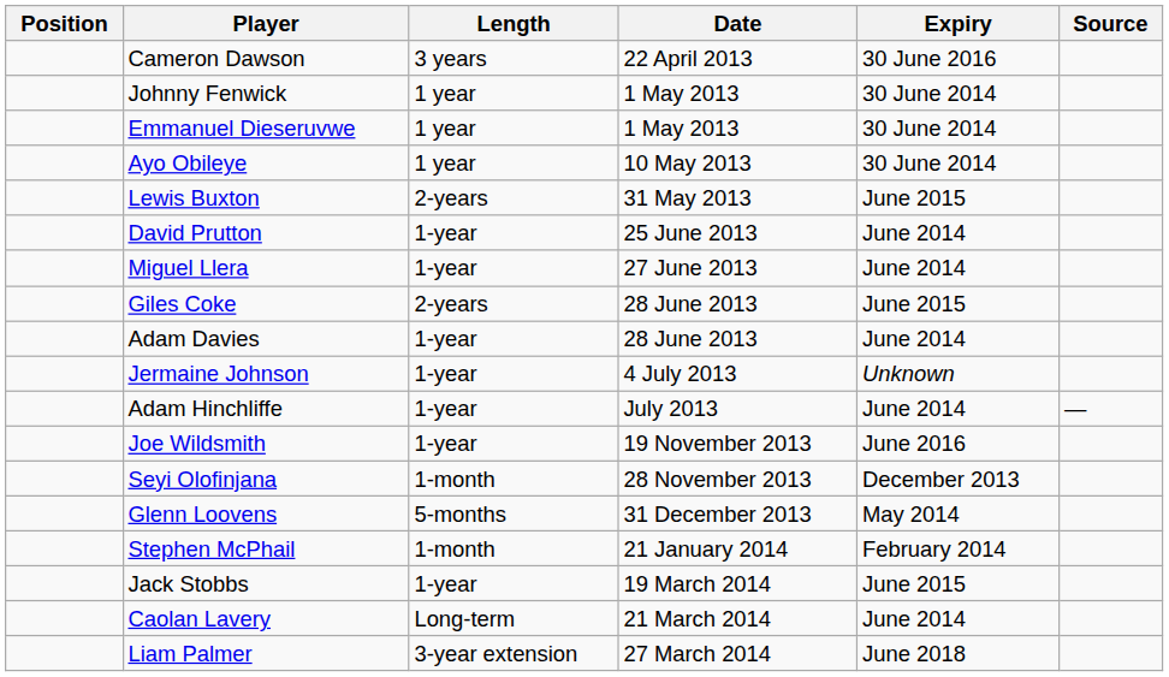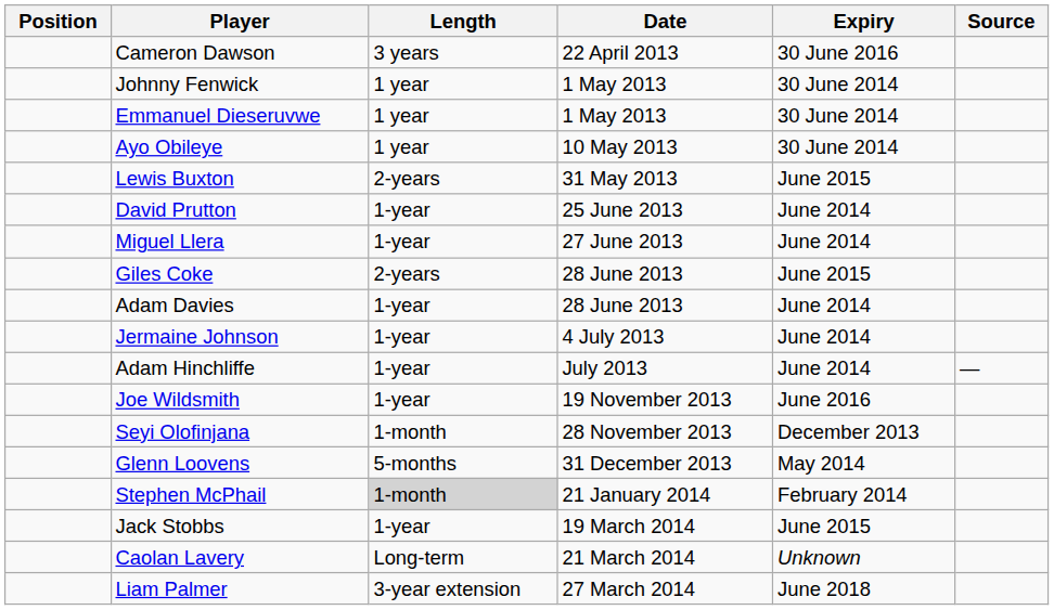Jermaine Johnson | Expiry: Unknown -> June 2014
Stephen McPhail | Length: no background -> lightgrey background
Caolan Lavery | Expiry: June 2014 -> Unknown
